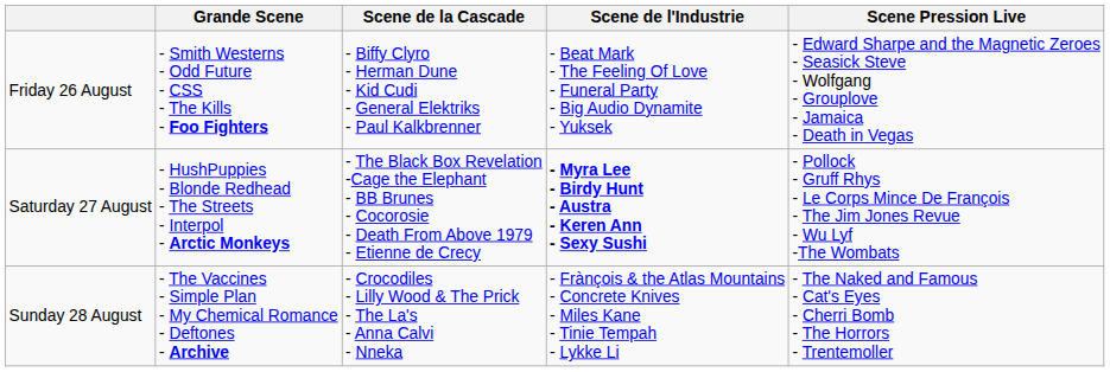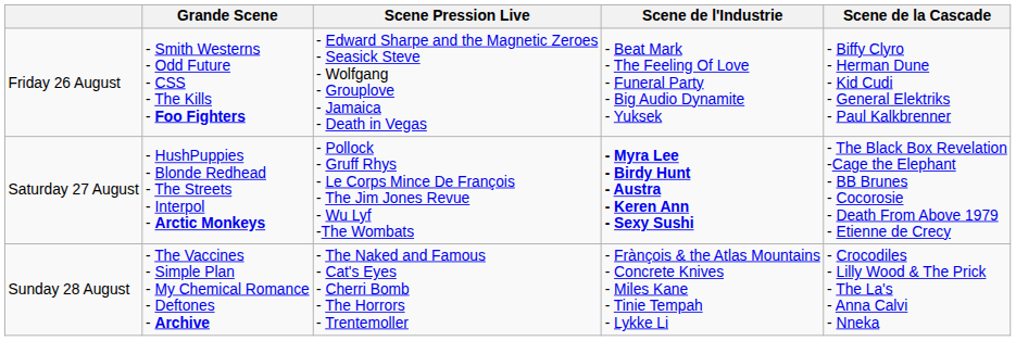columns swapped: Scene de la Cascade <-> Scene Pression Live
